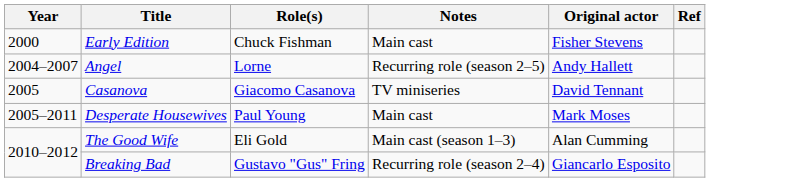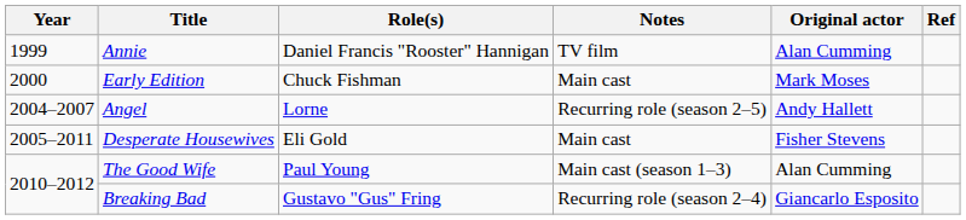+ row: 1999 | Annie | Daniel Francis "Rooster" Hannigan | TV film | Alan Cumming
Early Edition | Original actor: Fisher Stevens -> Mark Moses
- row: 2005 | Casanova | Giacomo Casanova | TV miniseries | David Tennant
Desperate Housewives | Role(s): Paul Young -> Eli Gold
Desperate Housewives | Original actor: Mark Moses -> Fisher Stevens
The Good Wife | Role(s): Eli Gold -> Paul Young
